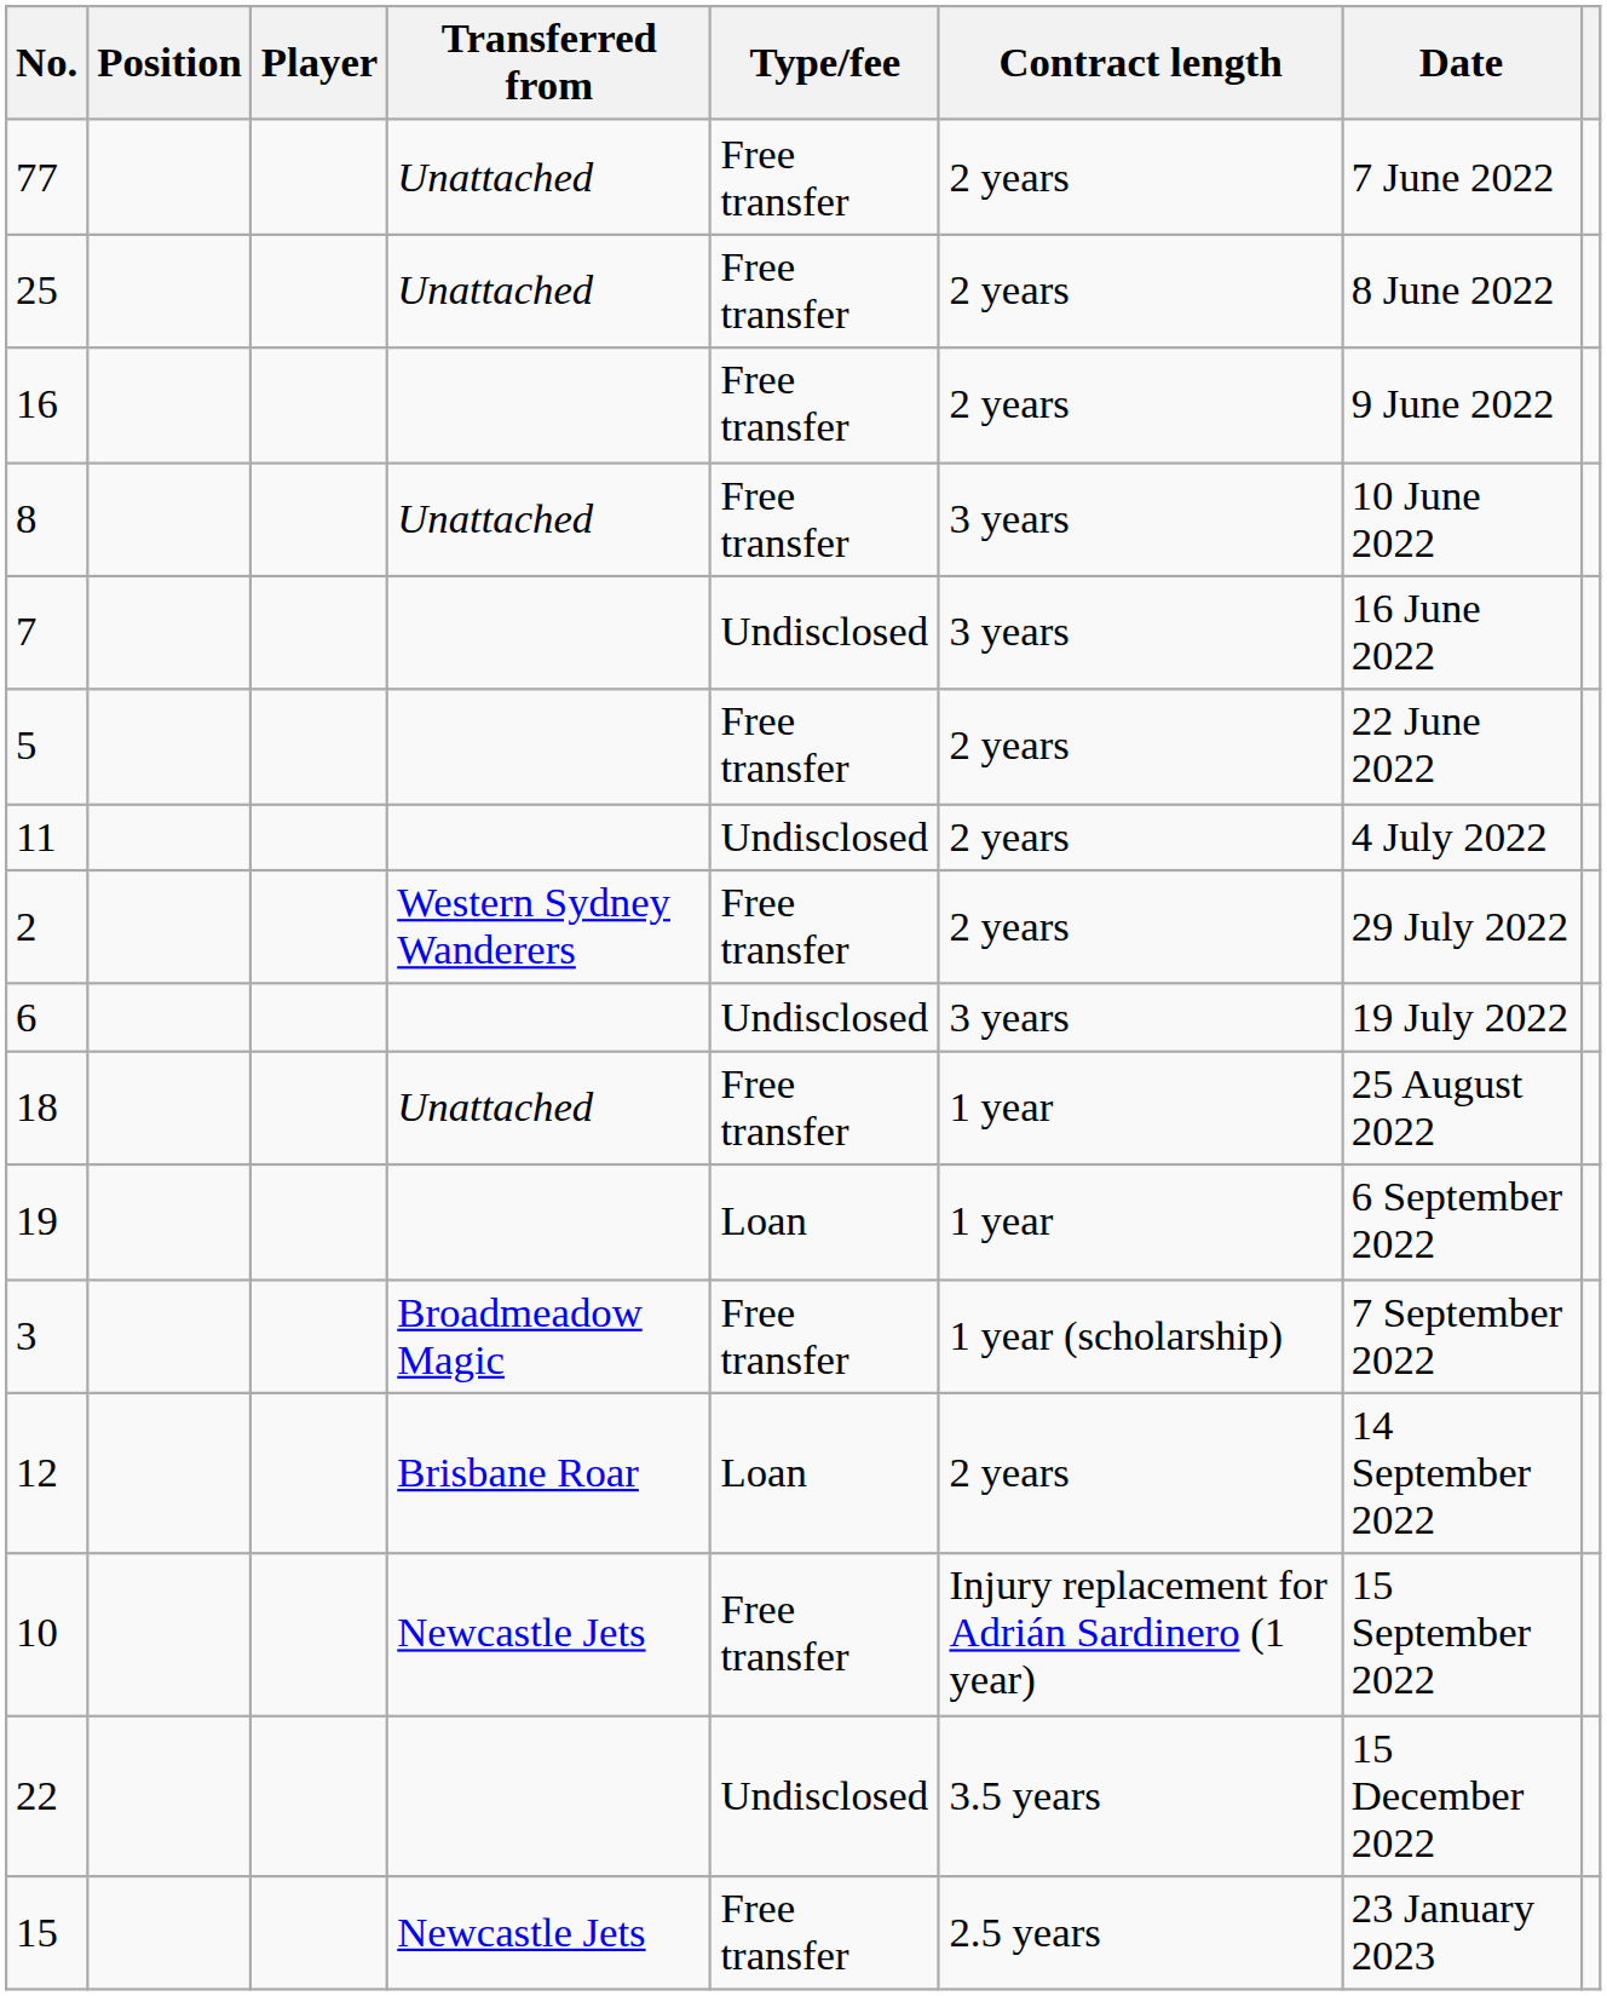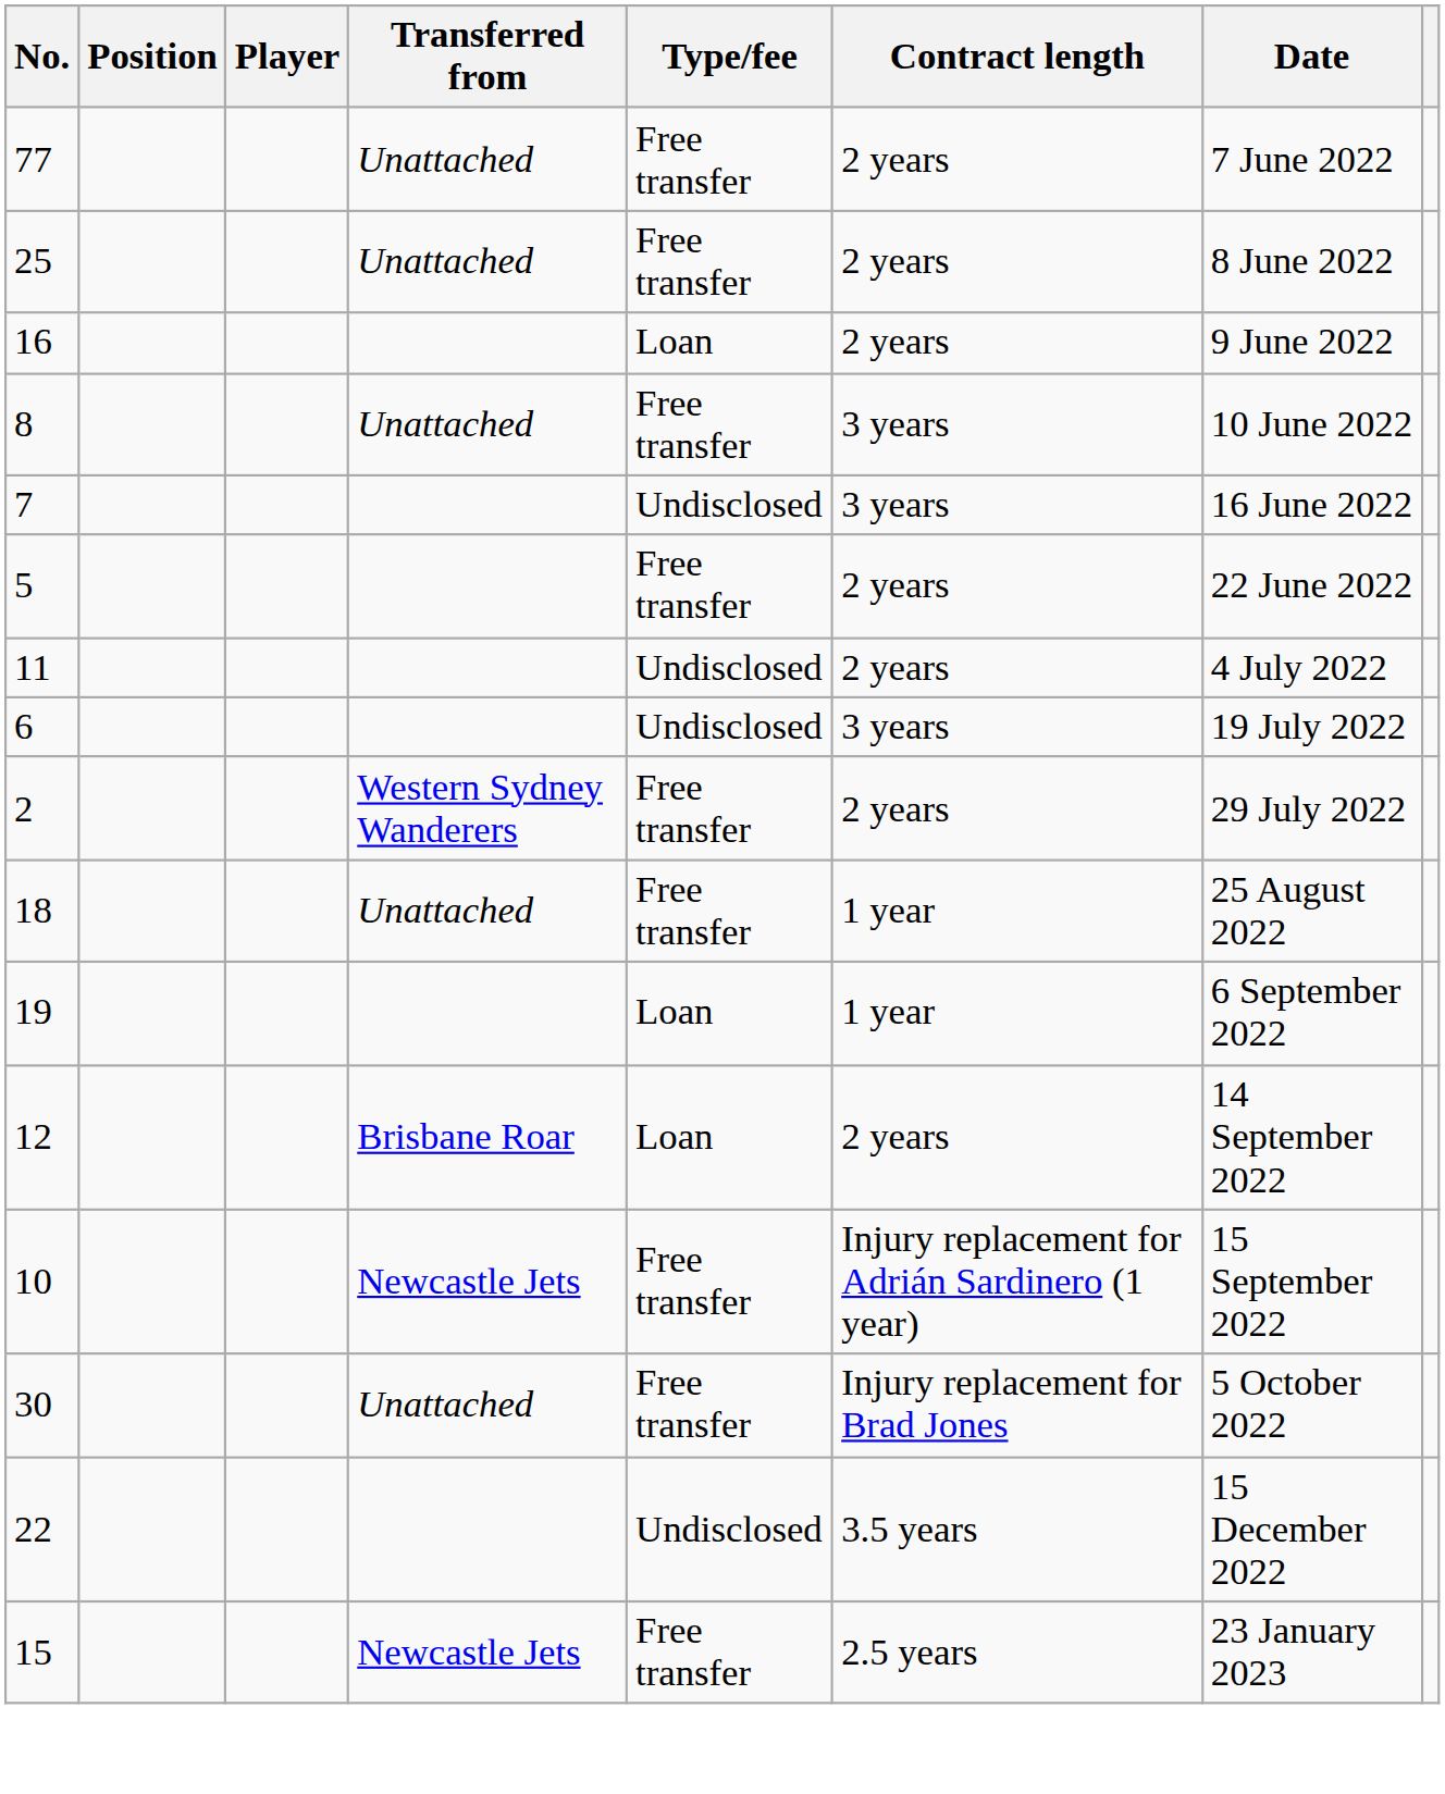16 | Type/fee: Free transfer -> Loan
rows swapped: 6 <-> 2
- row: 3 | Broadmeadow Magic | Free transfer | 1 year (scholarship) | 7 September 2022
+ row: 30 | Unattached | Free transfer | Injury replacement for Brad Jones | 5 October 2022
